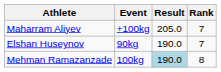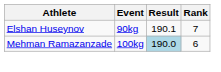- row: Maharram Aliyev | +100kg | 205.0 | 7
Elshan Huseynov | Result: 190.0 -> 190.1
Mehman Ramazanzade | Rank: 8 -> 6
